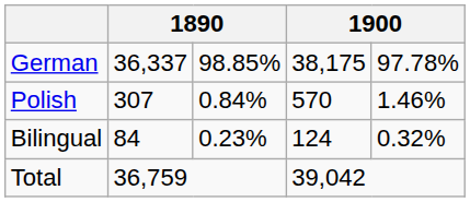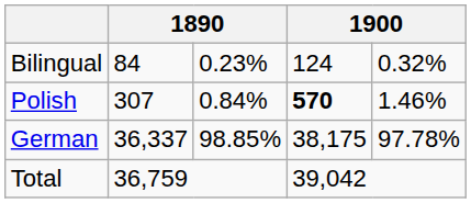rows swapped: German <-> Bilingual
Polish | column 4: normal -> bold
